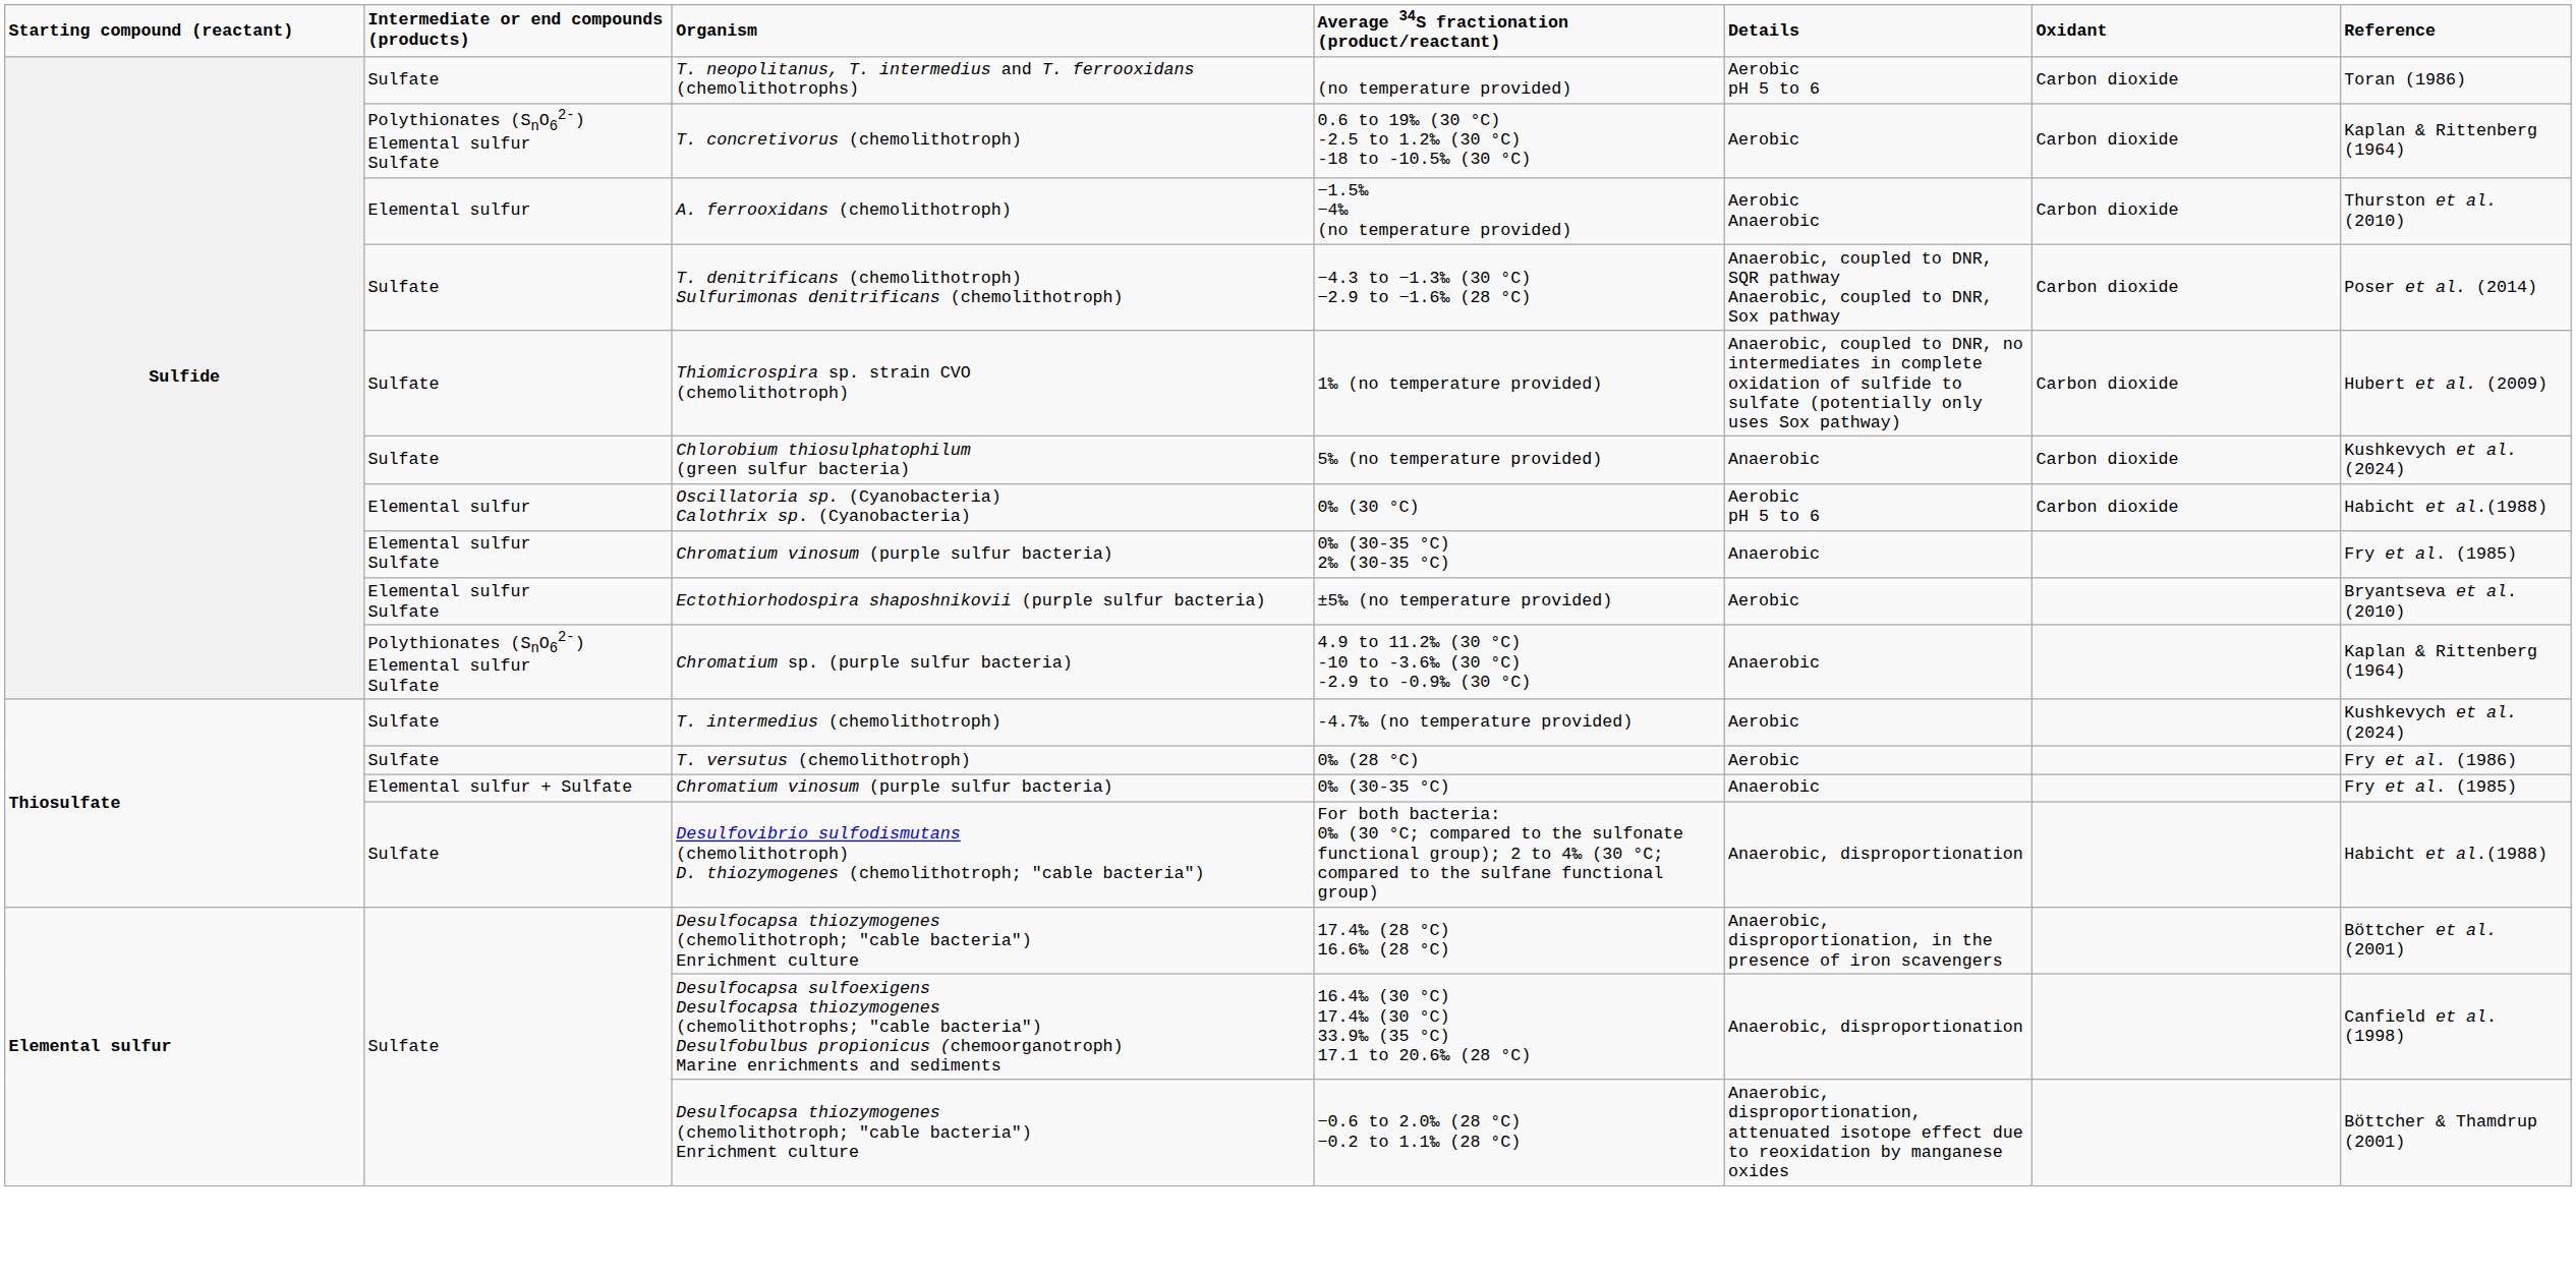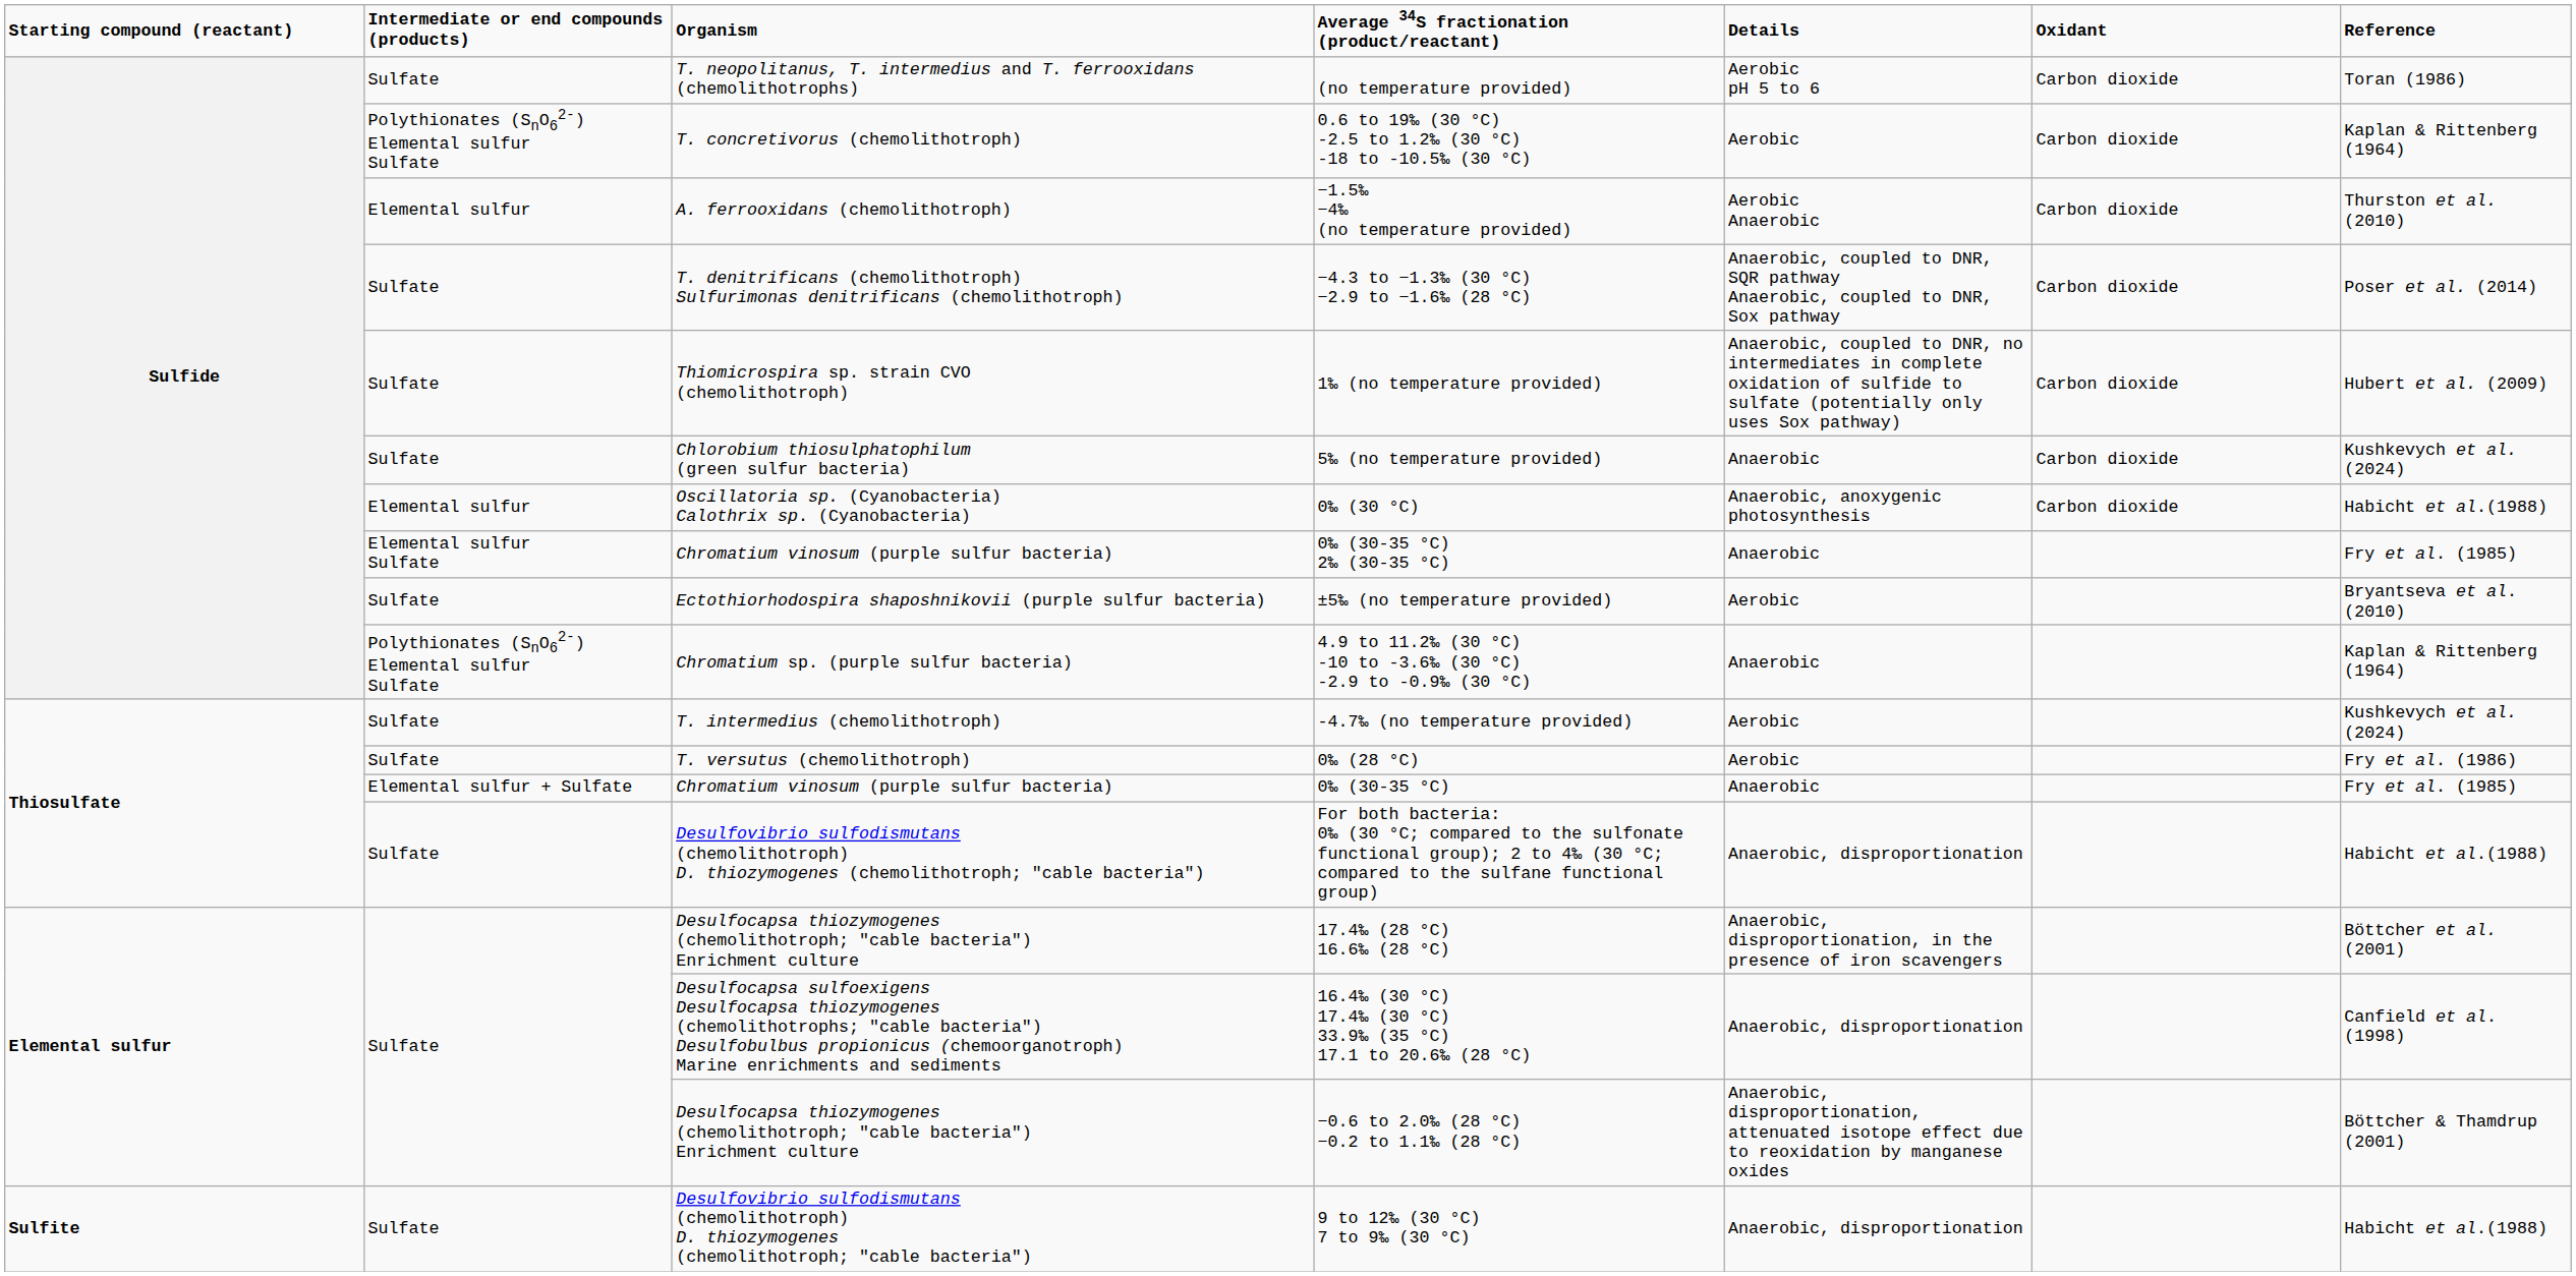0‰ (30 °C) | column 5: Aerobic pH 5 to 6 -> Anaerobic, anoxygenic photosynthesis
±5‰ (no temperature provided) | column 2: Elemental sulfur Sulfate -> Sulfate
+ row: Sulfite | Sulfate | Desulfovibrio sulfodismutans (chemolithotroph) D. thiozymogenes (chemolithotroph; "cable bacteria") | 9 to 12‰ (30 °C) 7 to 9‰ (30 °C) | Anaerobic, disproportionation | Habicht et al.(1988)
